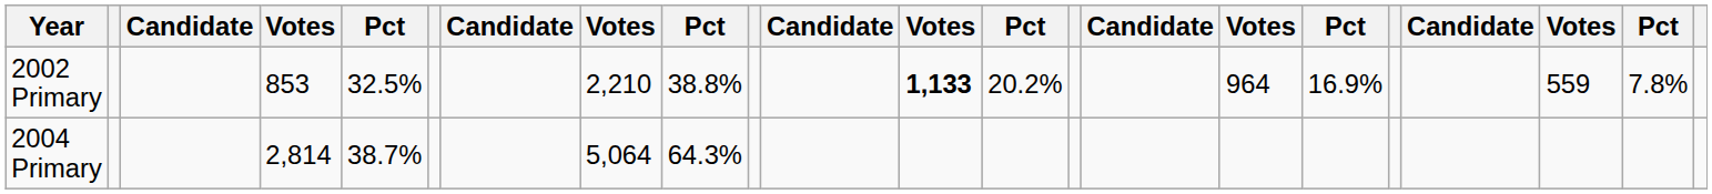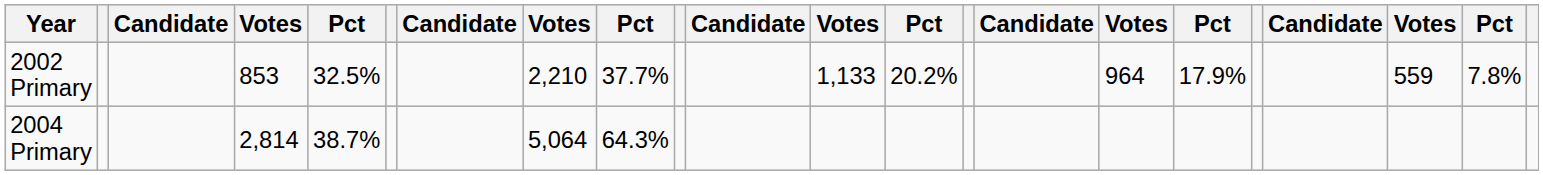2002 Primary | column 9: 38.8% -> 37.7%
2002 Primary | column 12: bold -> normal
2002 Primary | column 17: 16.9% -> 17.9%
